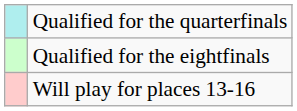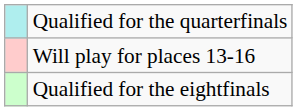rows swapped: Qualified for the eightfinals <-> Will play for places 13-16
